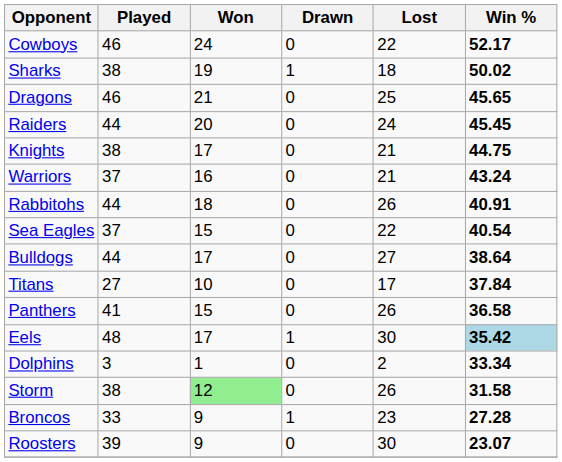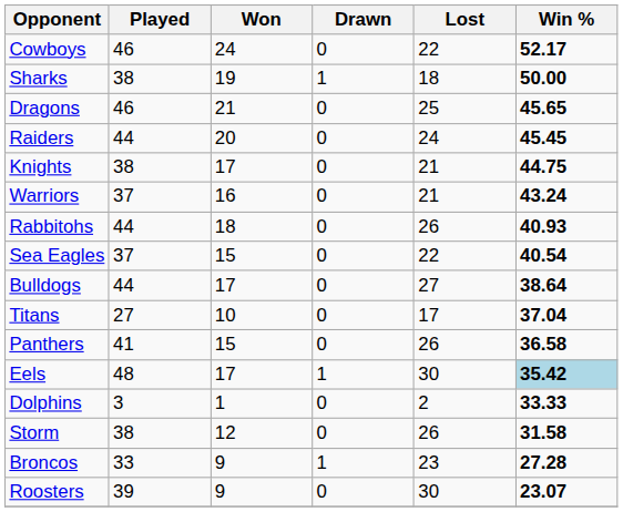Sharks | Win %: 50.02 -> 50.00
Rabbitohs | Win %: 40.91 -> 40.93
Titans | Win %: 37.84 -> 37.04
Dolphins | Win %: 33.34 -> 33.33
Storm | Won: lightgreen background -> no background
